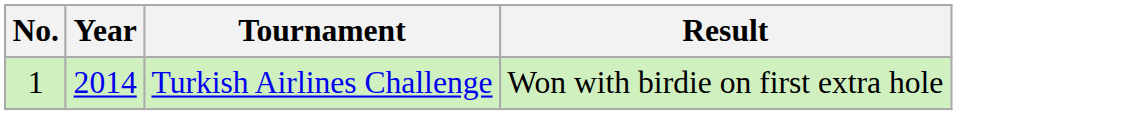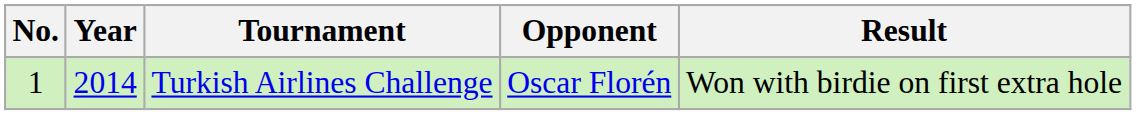+ column: Opponent | Oscar Florén
